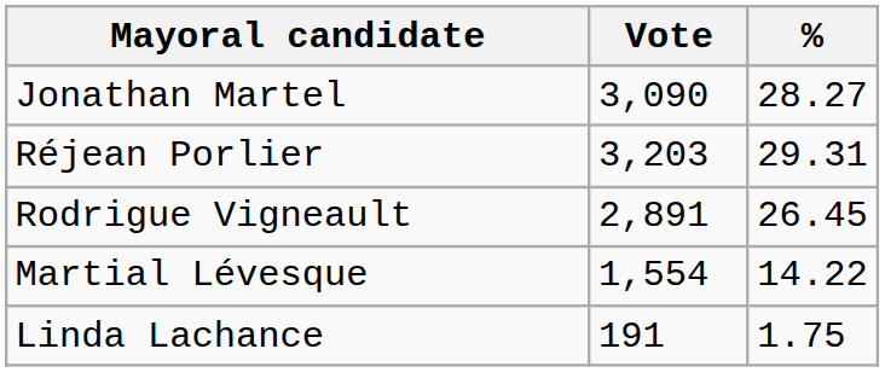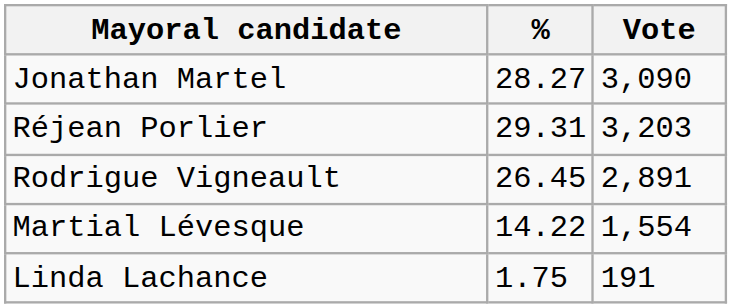columns swapped: Vote <-> %
